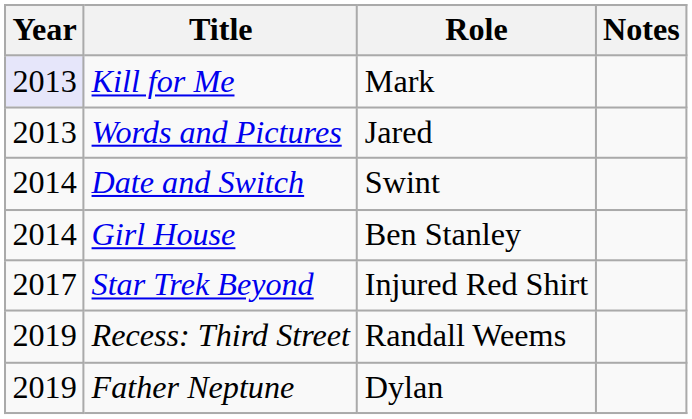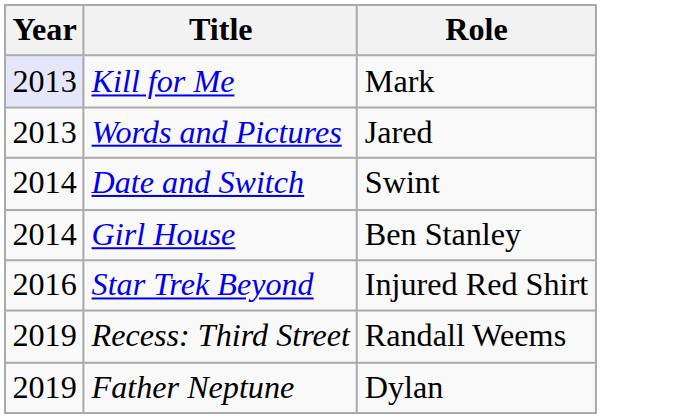- column: Notes
Star Trek Beyond | Year: 2017 -> 2016
